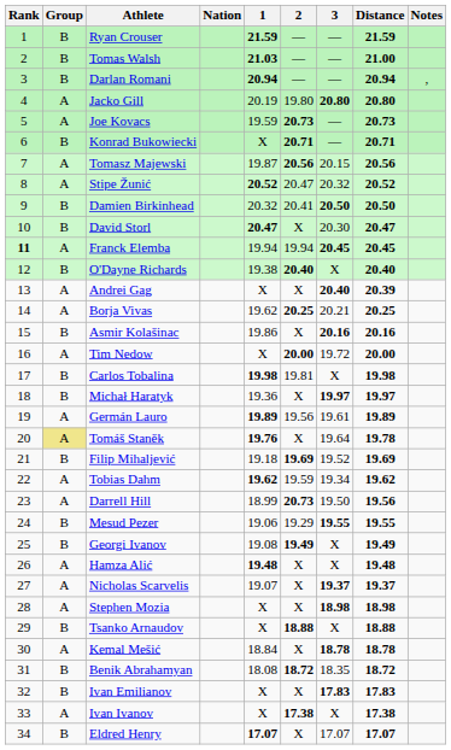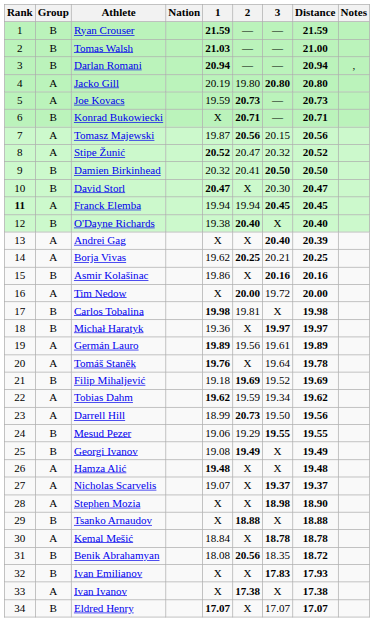Tomáš Staněk | Group: khaki background -> no background
Stephen Mozia | Distance: 18.98 -> 18.90
Benik Abrahamyan | 2: 18.72 -> 20.56
Ivan Emilianov | Distance: 17.83 -> 17.93
